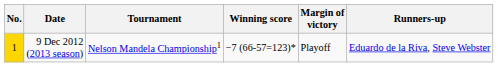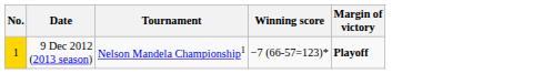- column: Runners-up | Eduardo de la Riva, Steve Webster
9 Dec 2012 (2013 season) | Margin of victory: normal -> bold
